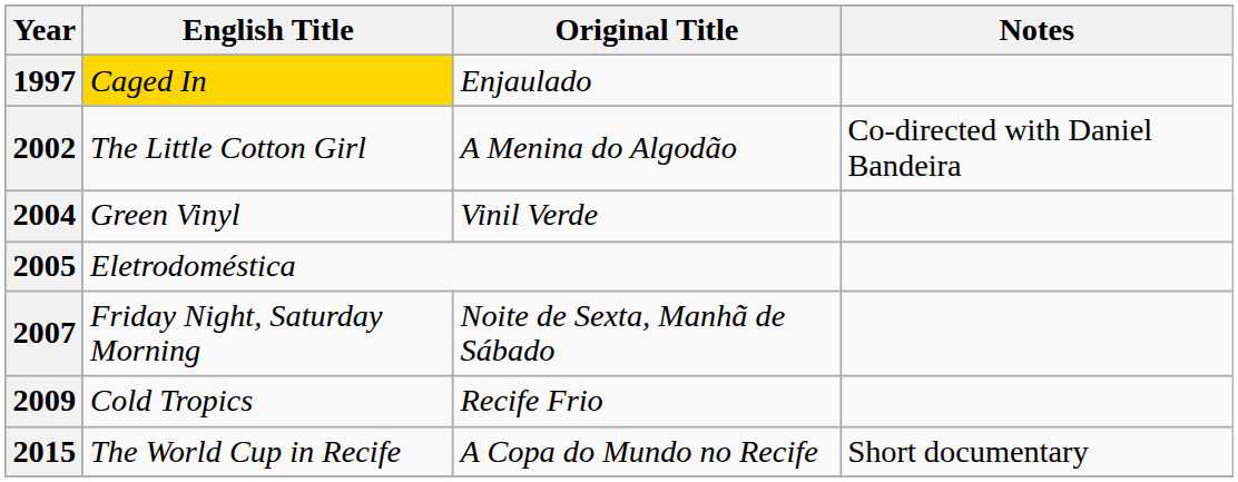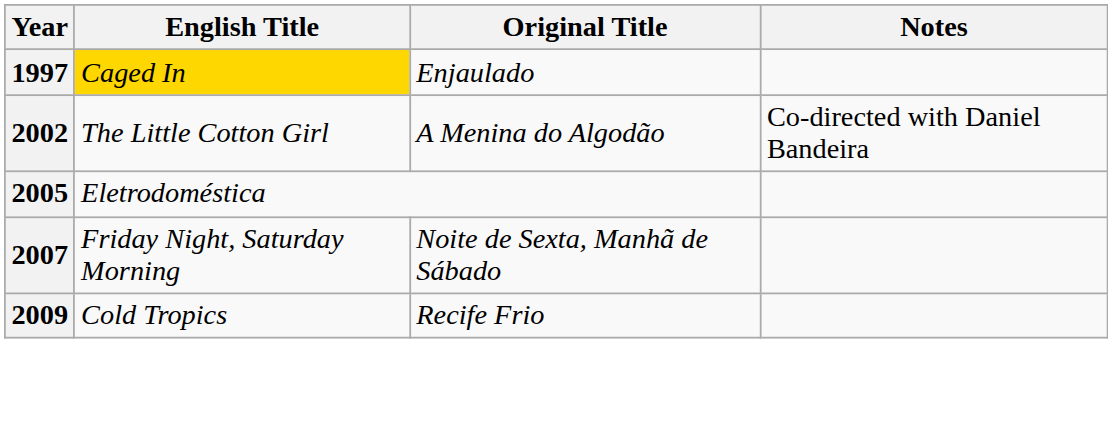- row: 2004 | Green Vinyl | Vinil Verde
- row: 2015 | The World Cup in Recife | A Copa do Mundo no Recife | Short documentary
